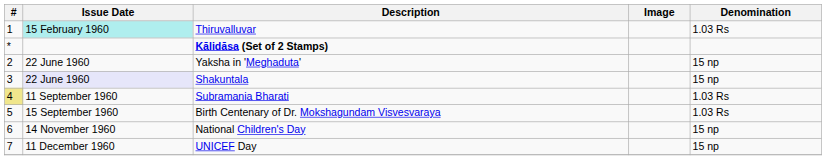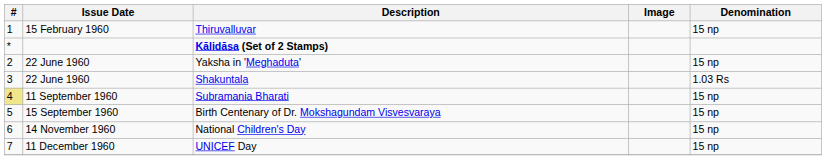Thiruvalluvar | Issue Date: paleturquoise background -> no background
Thiruvalluvar | Denomination: 1.03 Rs -> 15 np
Shakuntala | Issue Date: lavender background -> no background
Shakuntala | Denomination: 15 np -> 1.03 Rs
Subramania Bharati | Denomination: 1.03 Rs -> 15 np
Birth Centenary of Dr. Mokshagundam Visvesvaraya | Denomination: 1.03 Rs -> 15 np
